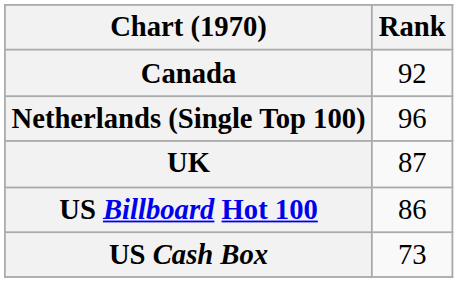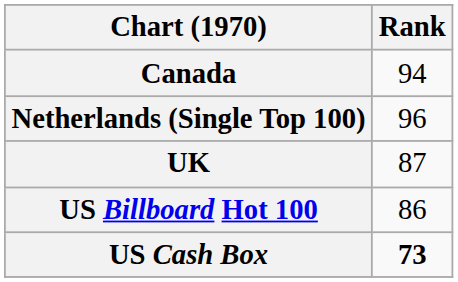Canada | Rank: 92 -> 94
US Cash Box | Rank: normal -> bold
